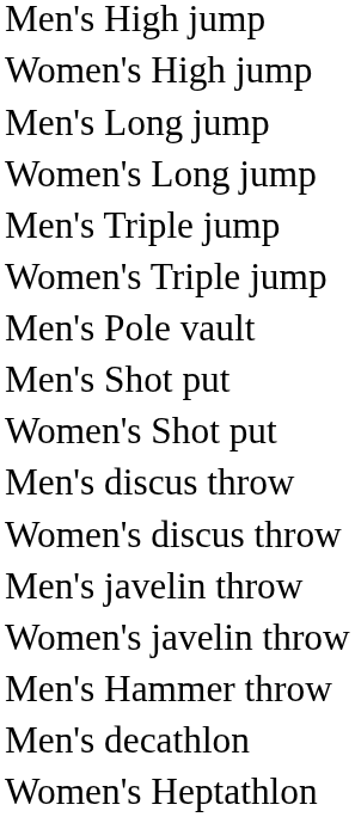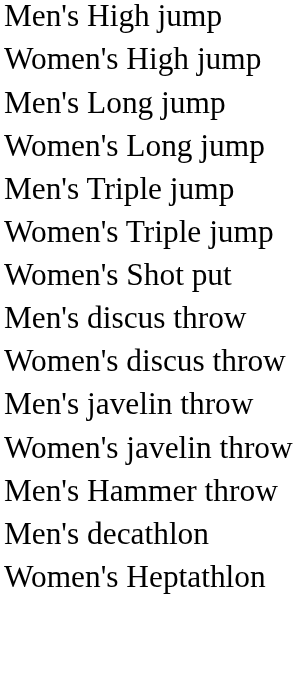- row: Men's Pole vault
- row: Men's Shot put
